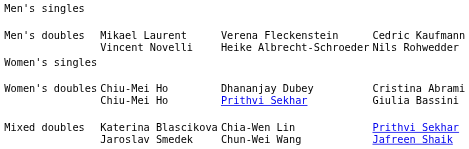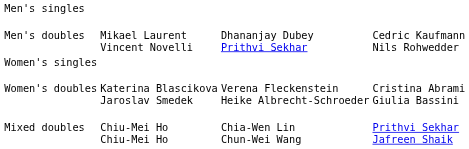Men's doubles | column 3: Verena Fleckenstein Heike Albrecht-Schroeder -> Dhananjay Dubey Prithvi Sekhar
Women's doubles | column 2: Chiu-Mei Ho Chiu-Mei Ho -> Katerina Blascikova Jaroslav Smedek
Women's doubles | column 3: Dhananjay Dubey Prithvi Sekhar -> Verena Fleckenstein Heike Albrecht-Schroeder
Mixed doubles | column 2: Katerina Blascikova Jaroslav Smedek -> Chiu-Mei Ho Chiu-Mei Ho
